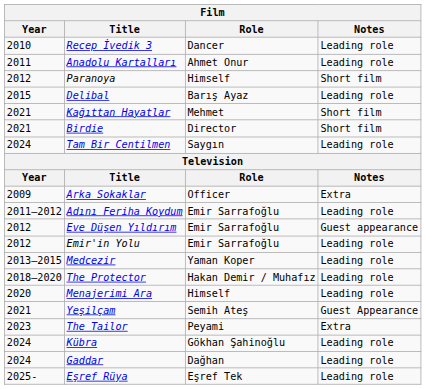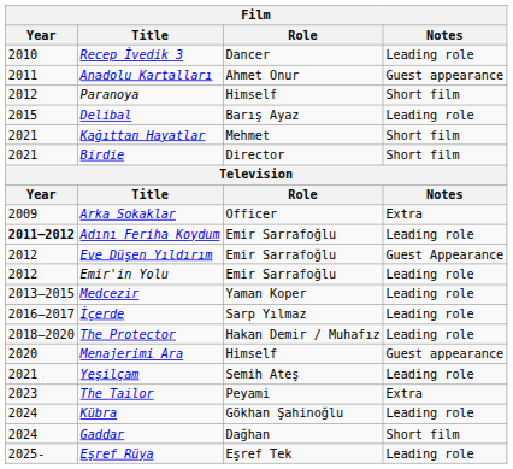Anadolu Kartalları | Notes: Leading role -> Guest appearance
- row: 2024 | Tam Bir Centilmen | Saygın | Leading role
Adını Feriha Koydum | Year: normal -> bold
Eve Düşen Yıldırım | Notes: Guest appearance -> Guest Appearance
+ row: 2016–2017 | İçerde | Sarp Yılmaz | Leading role
Menajerimi Ara | Notes: Leading role -> Guest appearance
Yeşilçam | Notes: Guest Appearance -> Leading role
Gaddar | Notes: Leading role -> Short film
